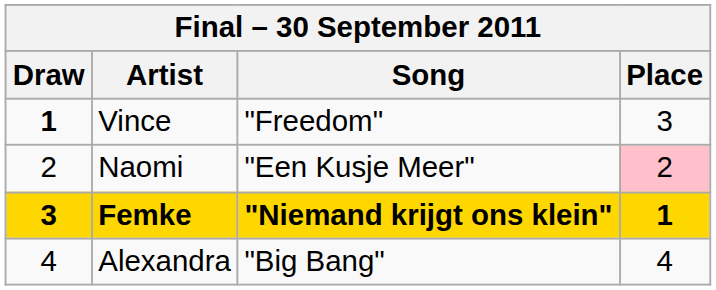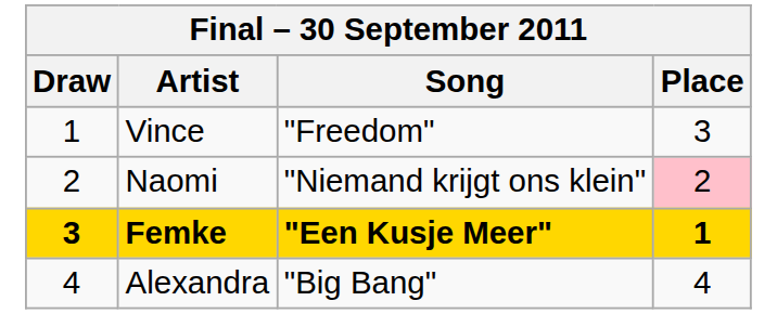Vince | Draw: bold -> normal
Naomi | Song: "Een Kusje Meer" -> "Niemand krijgt ons klein"
Femke | Song: "Niemand krijgt ons klein" -> "Een Kusje Meer"
